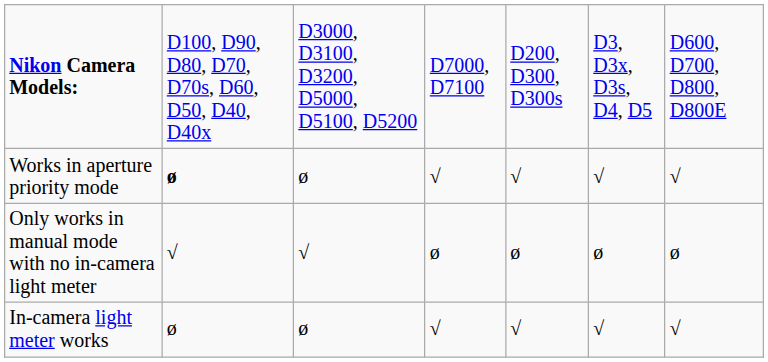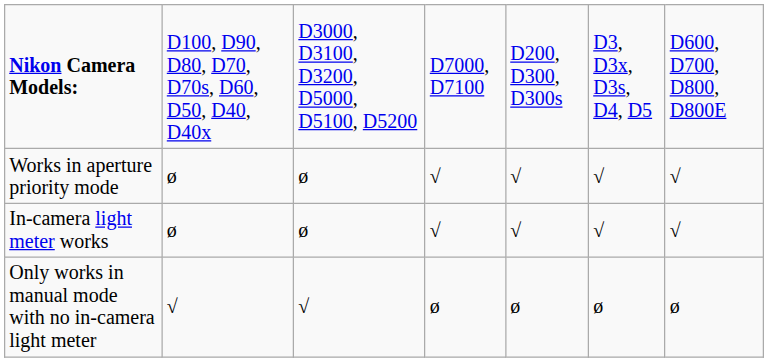Works in aperture priority mode | column 2: bold -> normal
rows swapped: In-camera light meter works <-> Only works in manual mode with no in-camera light meter
